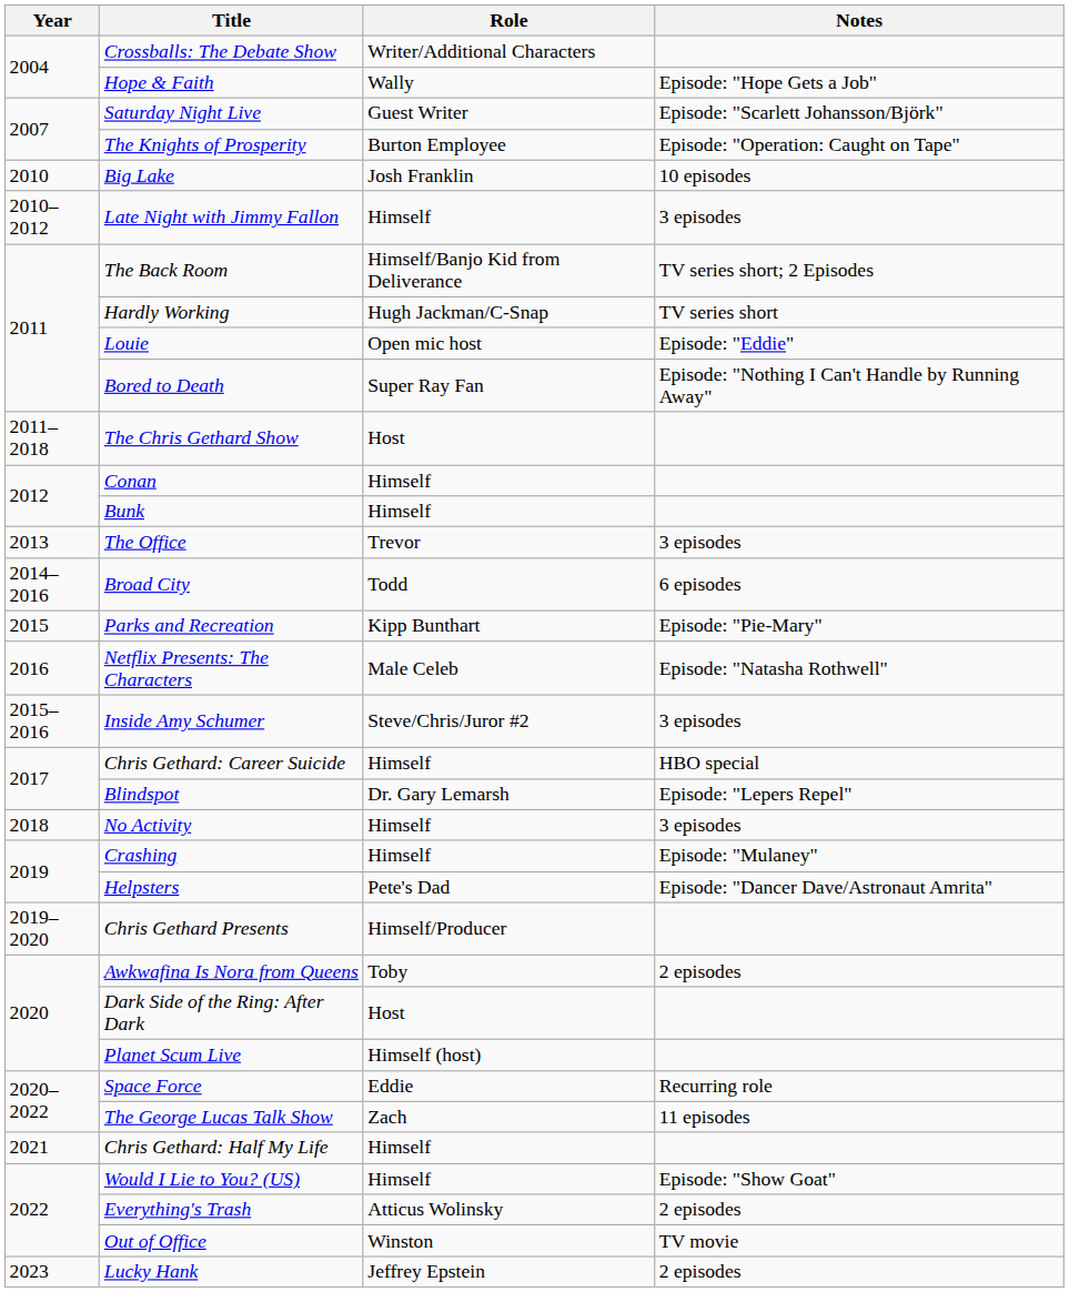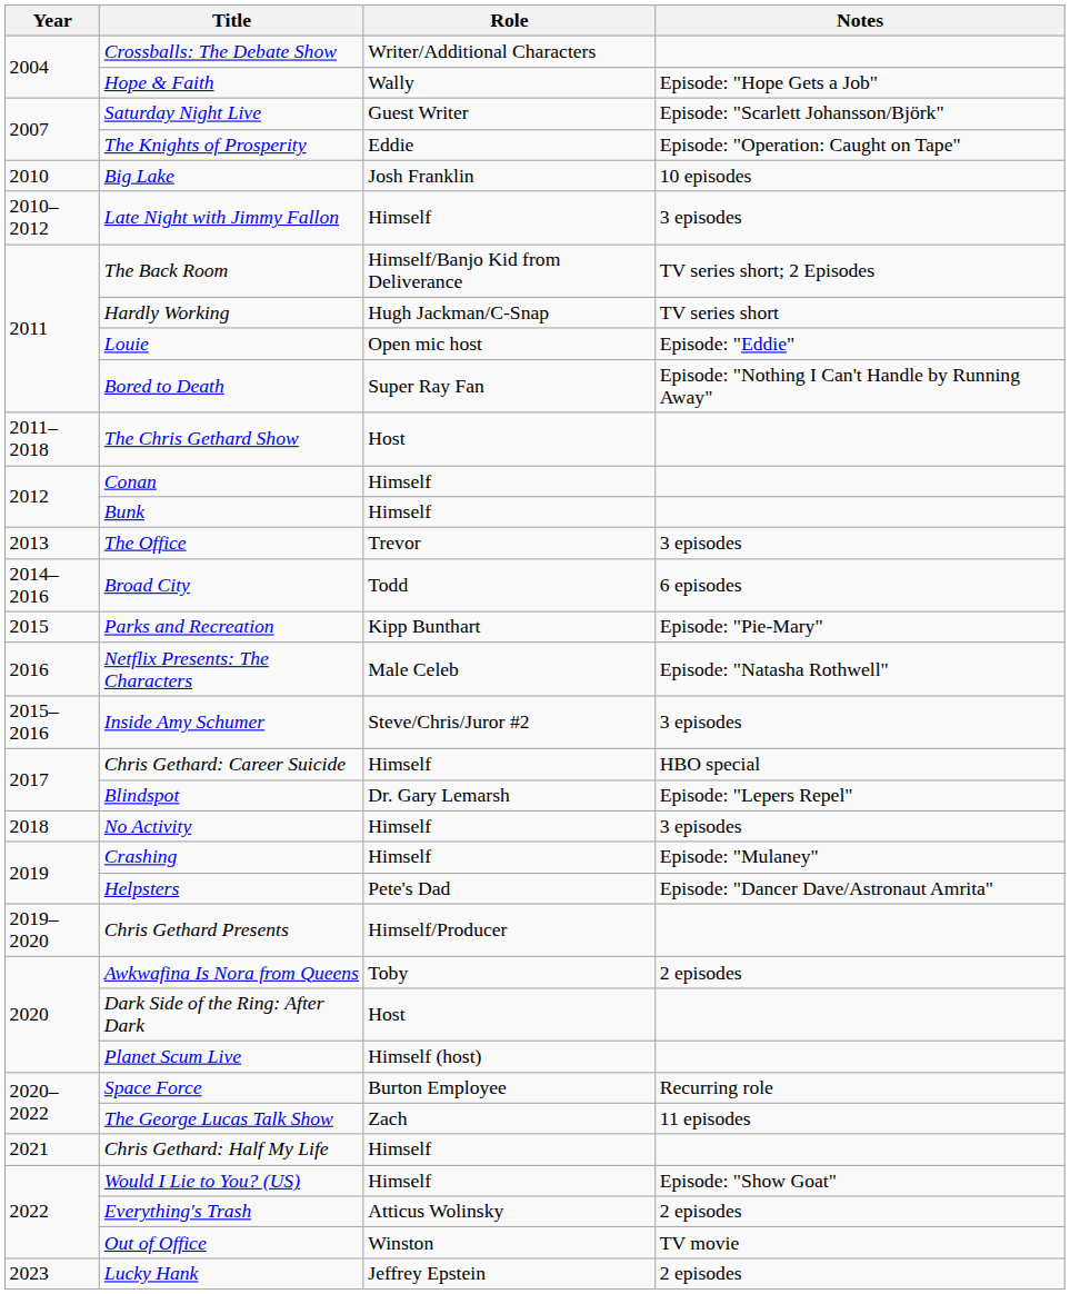The Knights of Prosperity | Role: Burton Employee -> Eddie
Space Force | Role: Eddie -> Burton Employee
